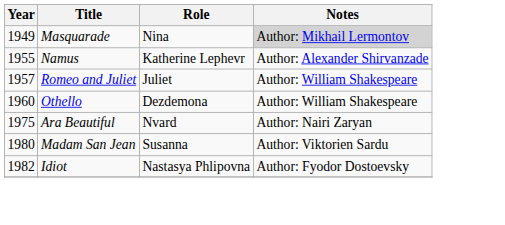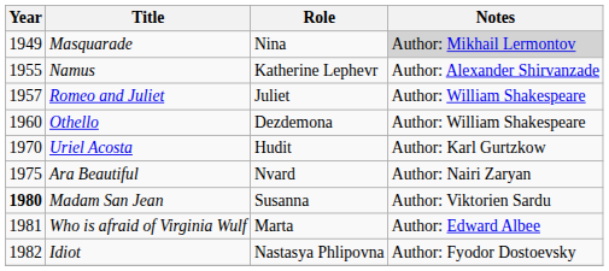+ row: 1970 | Uriel Acosta | Hudit | Author: Karl Gurtzkow
Madam San Jean | Year: normal -> bold
+ row: 1981 | Who is afraid of Virginia Wulf | Marta | Author: Edward Albee
